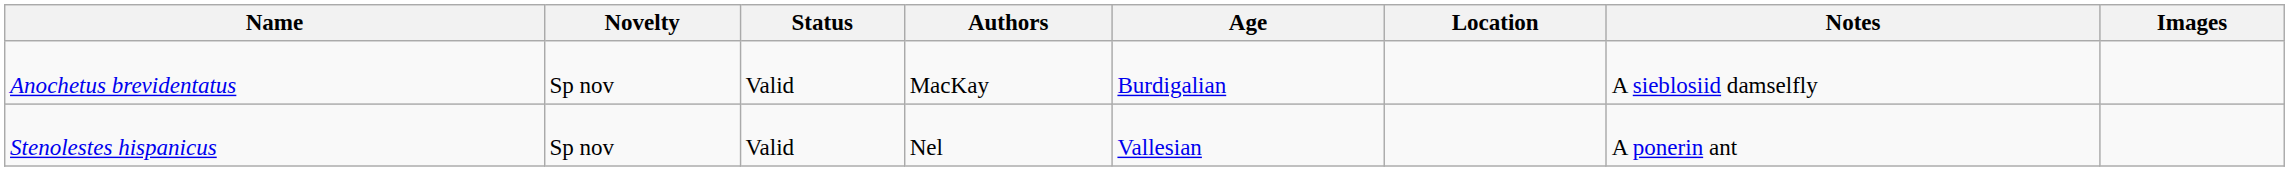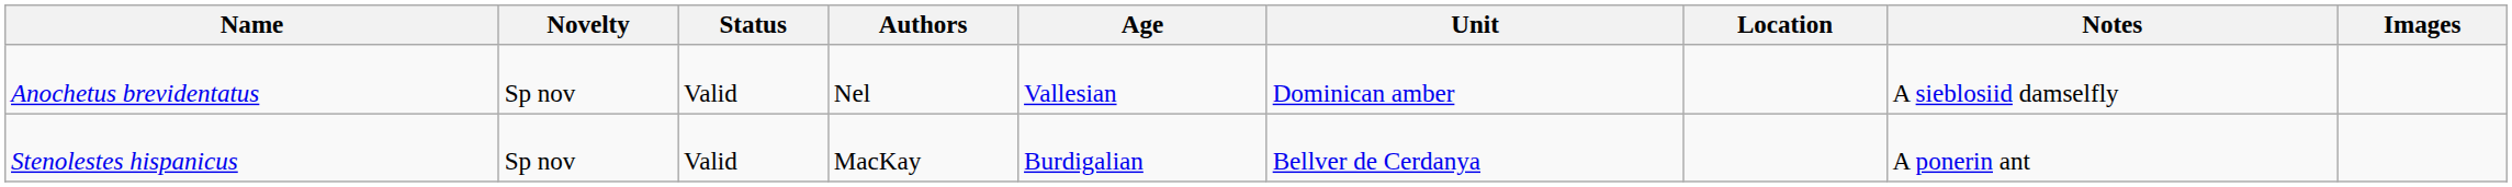+ column: Unit | Dominican amber | Bellver de Cerdanya
Anochetus brevidentatus | Authors: MacKay -> Nel
Anochetus brevidentatus | Age: Burdigalian -> Vallesian
Stenolestes hispanicus | Authors: Nel -> MacKay
Stenolestes hispanicus | Age: Vallesian -> Burdigalian
